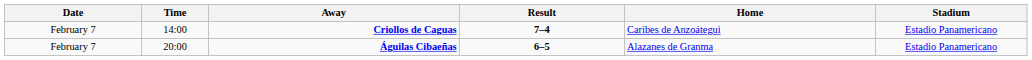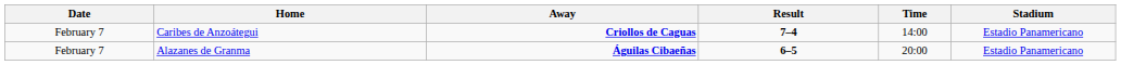columns swapped: Time <-> Home
